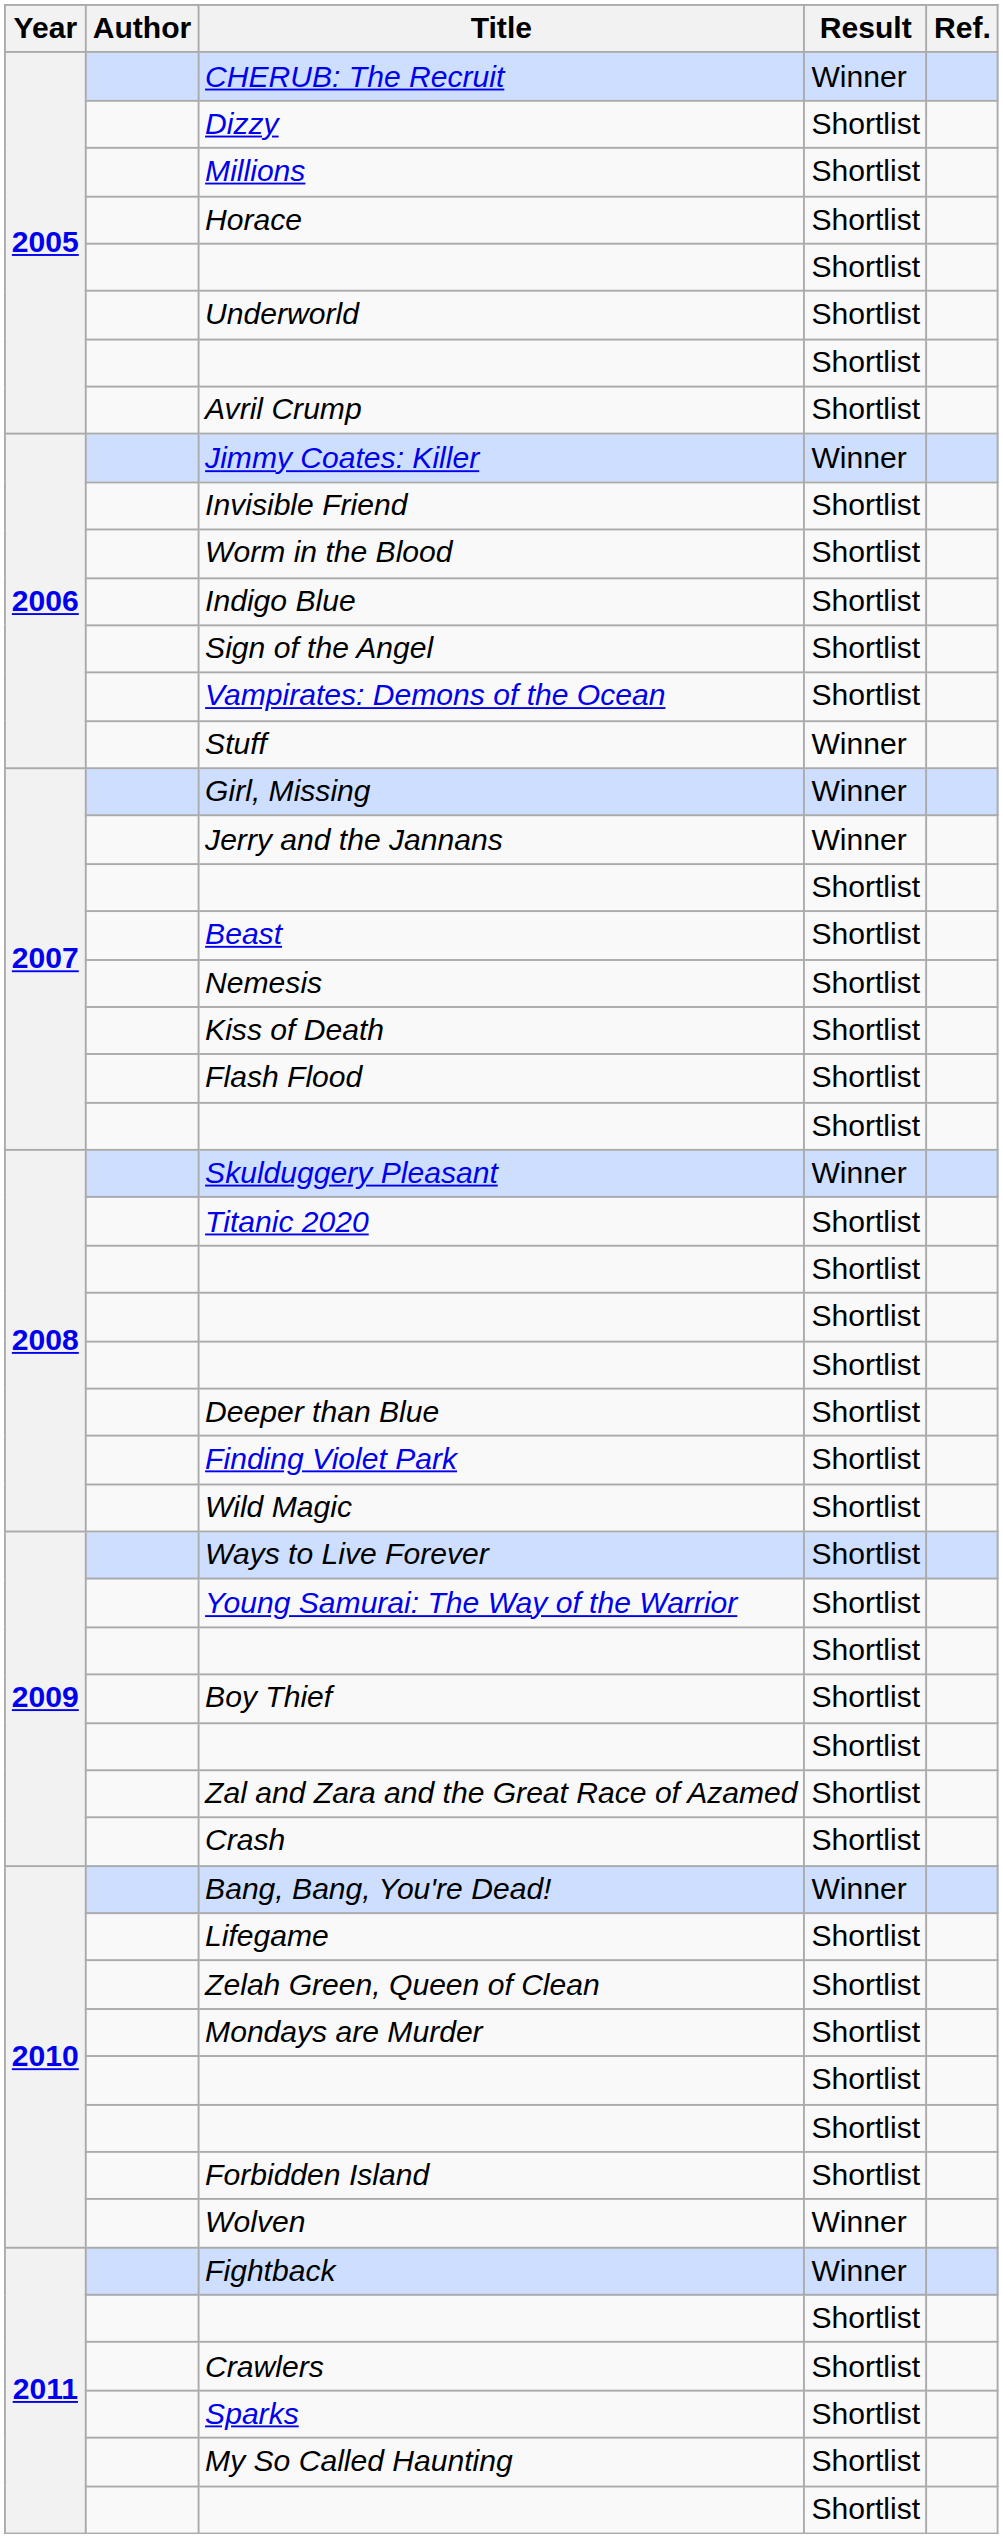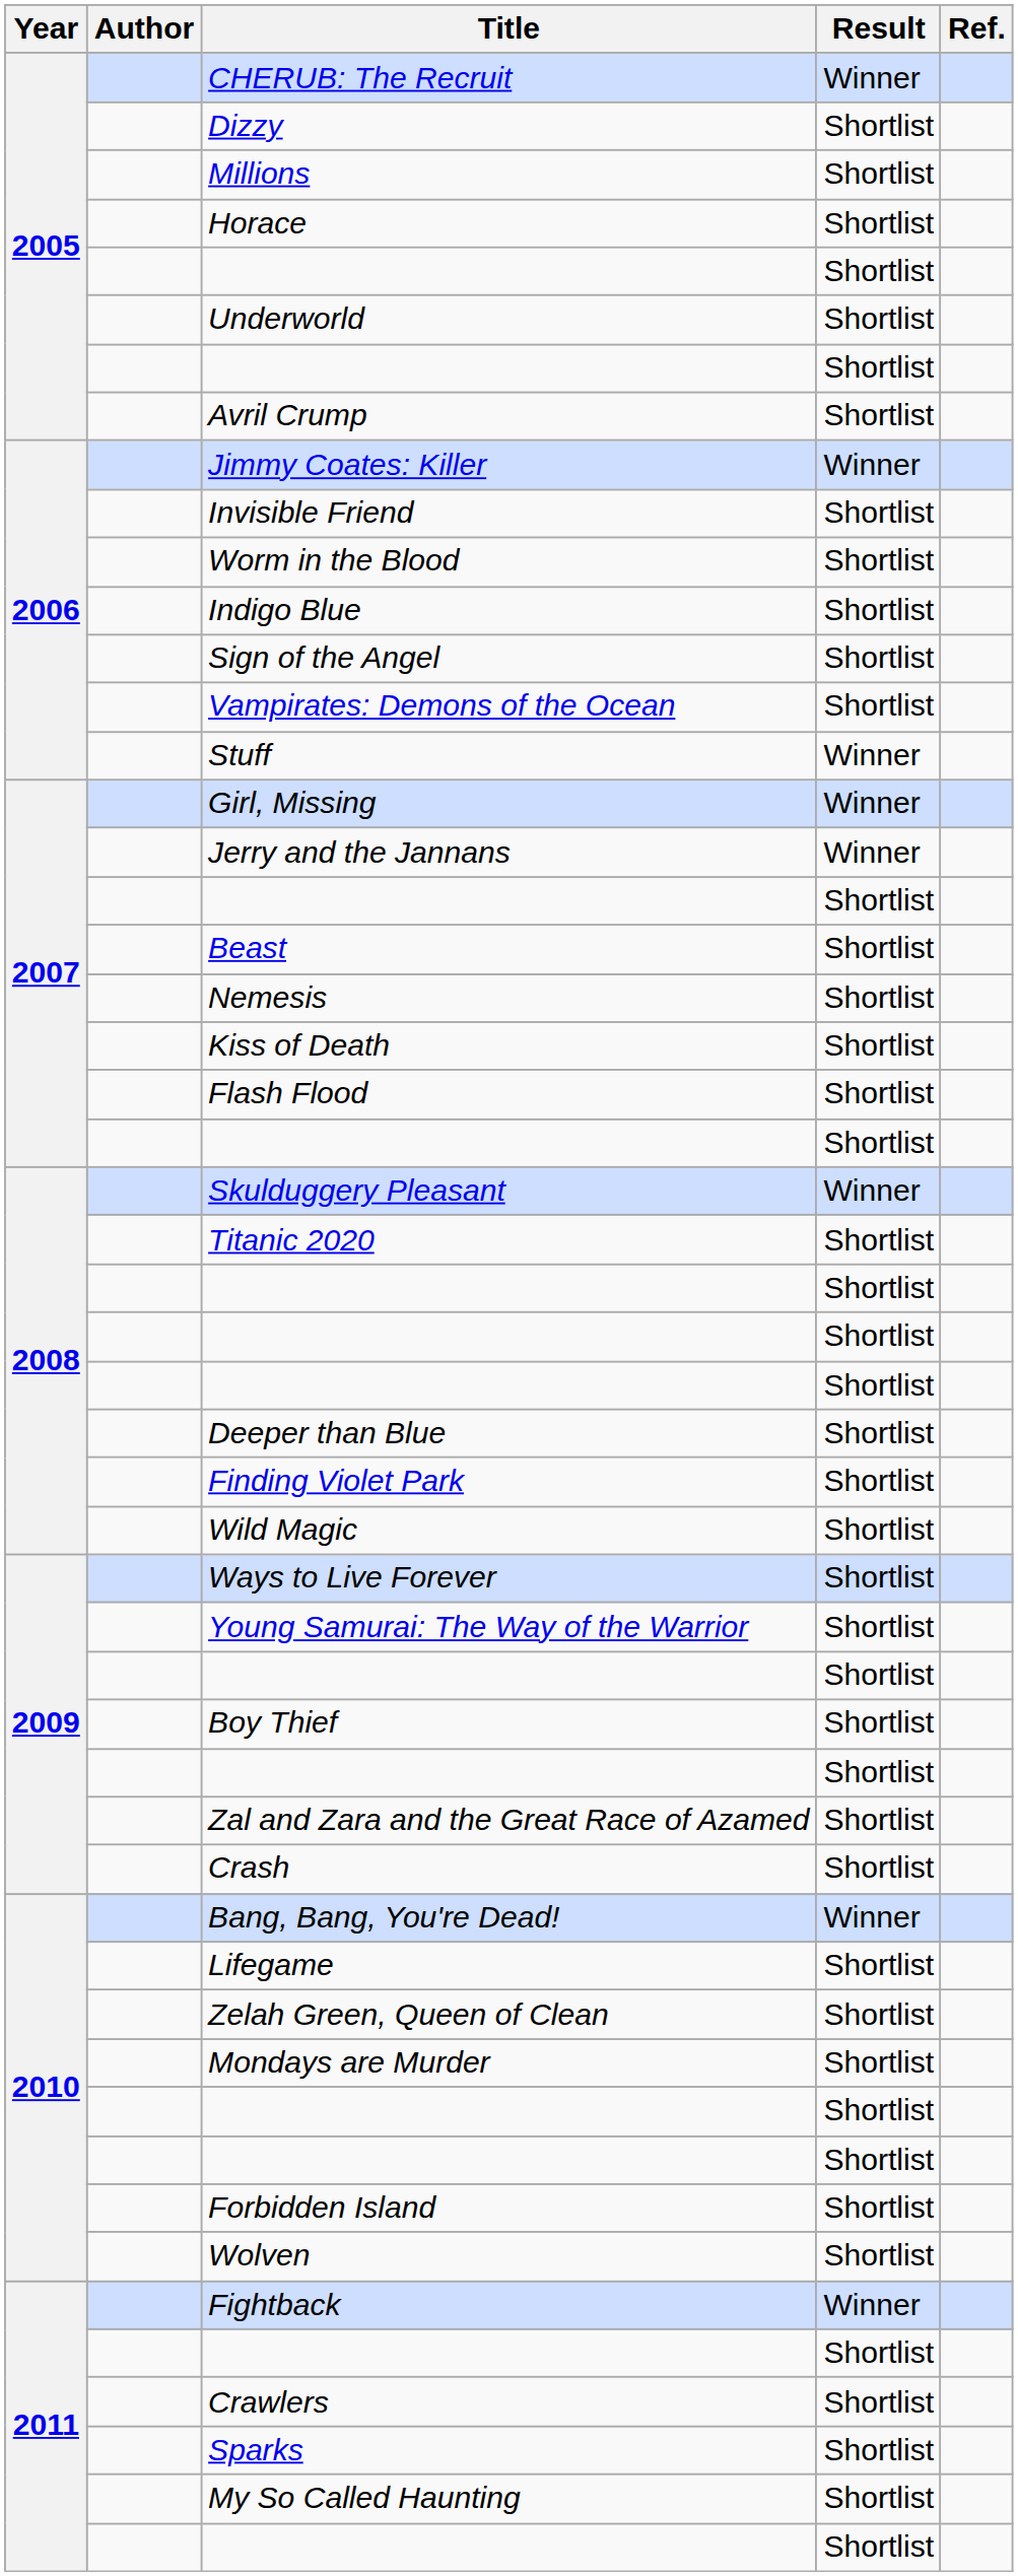Wolven | Result: Winner -> Shortlist
